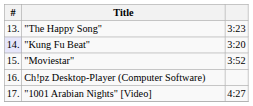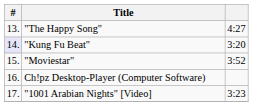"The Happy Song" | column 3: 3:23 -> 4:27
"1001 Arabian Nights" [Video] | column 3: 4:27 -> 3:23
